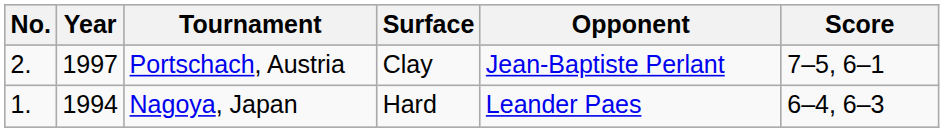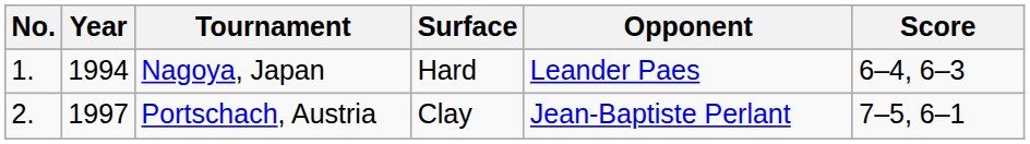rows swapped: Nagoya, Japan <-> Portschach, Austria
